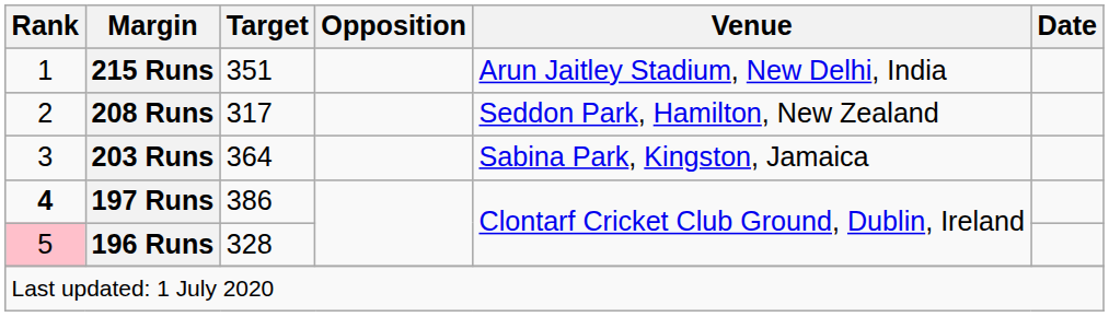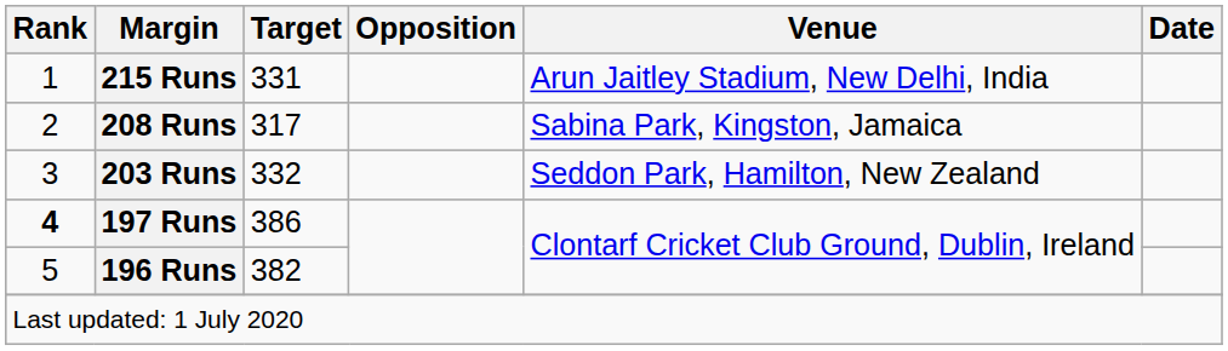215 Runs | Target: 351 -> 331
208 Runs | Venue: Seddon Park, Hamilton, New Zealand -> Sabina Park, Kingston, Jamaica
203 Runs | Target: 364 -> 332
203 Runs | Venue: Sabina Park, Kingston, Jamaica -> Seddon Park, Hamilton, New Zealand
196 Runs | Rank: pink background -> no background
196 Runs | Target: 328 -> 382
